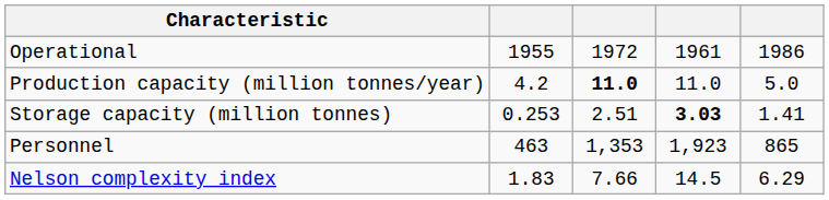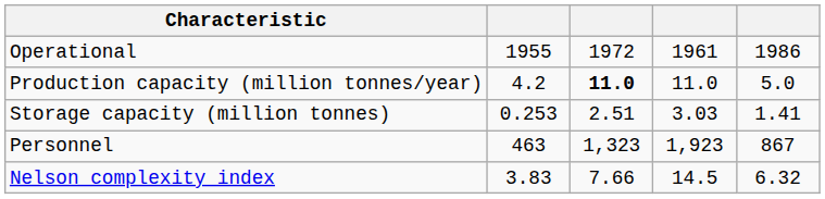Storage capacity (million tonnes) | column 4: bold -> normal
Personnel | column 3: 1,353 -> 1,323
Personnel | column 5: 865 -> 867
Nelson complexity index | column 2: 1.83 -> 3.83
Nelson complexity index | column 5: 6.29 -> 6.32
